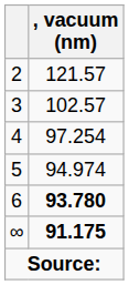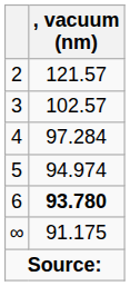4 | , vacuum (nm): 97.254 -> 97.284
∞ | , vacuum (nm): bold -> normal
